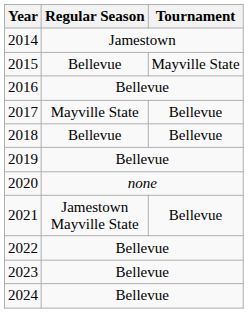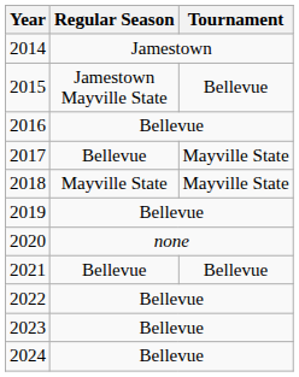2015 | Regular Season: Bellevue -> Jamestown Mayville State
2015 | Tournament: Mayville State -> Bellevue
2017 | Regular Season: Mayville State -> Bellevue
2017 | Tournament: Bellevue -> Mayville State
2018 | Regular Season: Bellevue -> Mayville State
2018 | Tournament: Bellevue -> Mayville State
2021 | Regular Season: Jamestown Mayville State -> Bellevue
